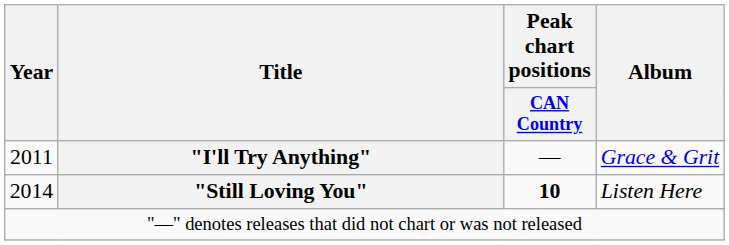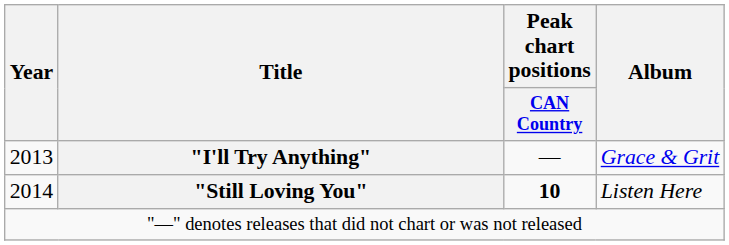"I'll Try Anything" | Year: 2011 -> 2013
